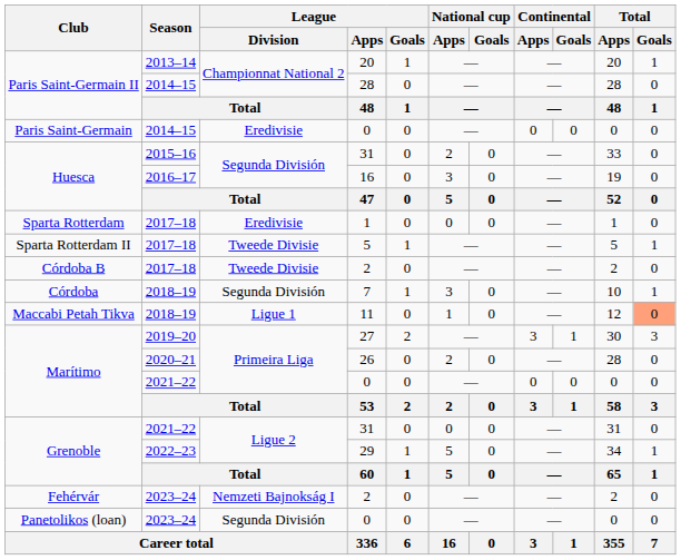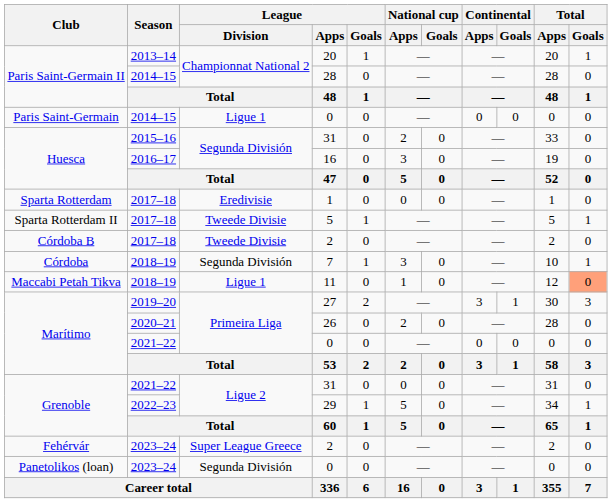Paris Saint-Germain / 0 | League / Division: Eredivisie -> Ligue 1
Fehérvár / 2 | League / Division: Nemzeti Bajnokság I -> Super League Greece
